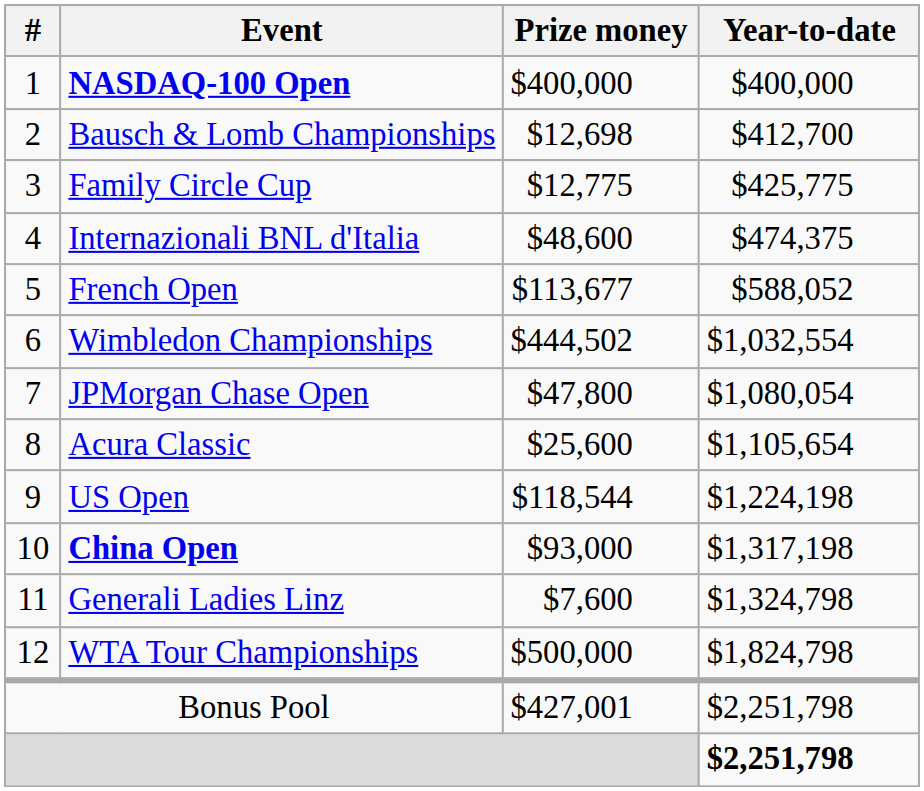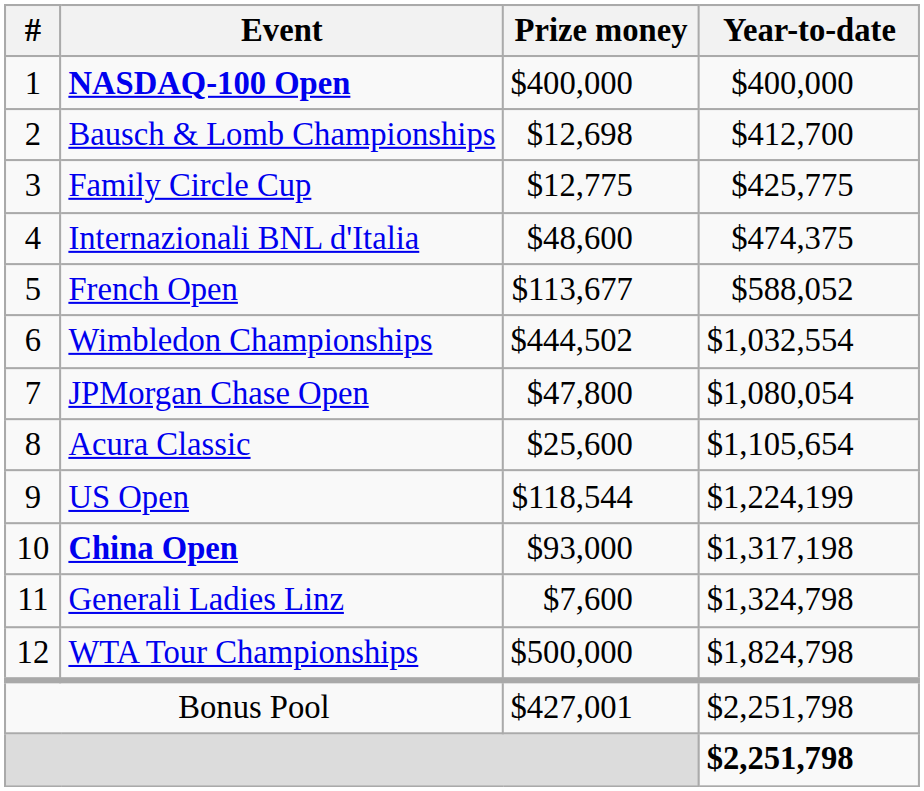US Open | Year-to-date: $1,224,198 -> $1,224,199
